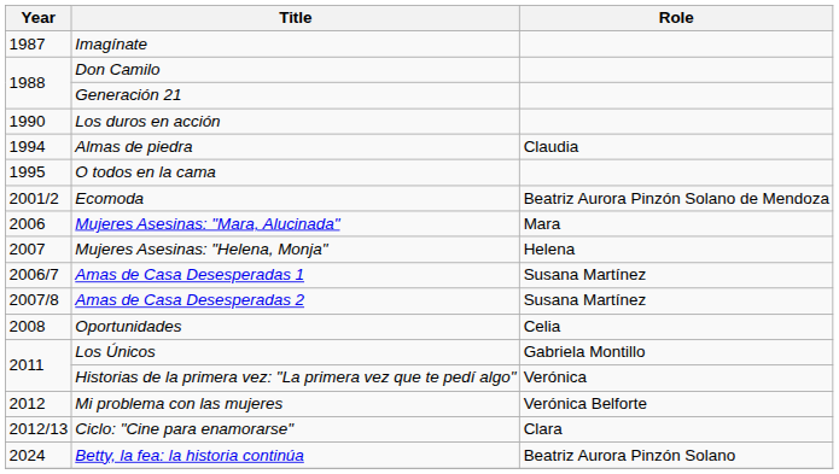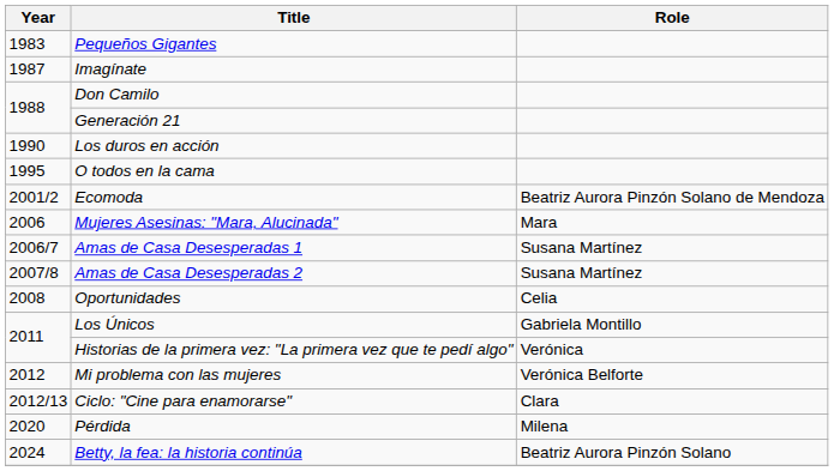+ row: 1983 | Pequeños Gigantes
- row: 1994 | Almas de piedra | Claudia
- row: 2007 | Mujeres Asesinas: "Helena, Monja" | Helena
+ row: 2020 | Pérdida | Milena
